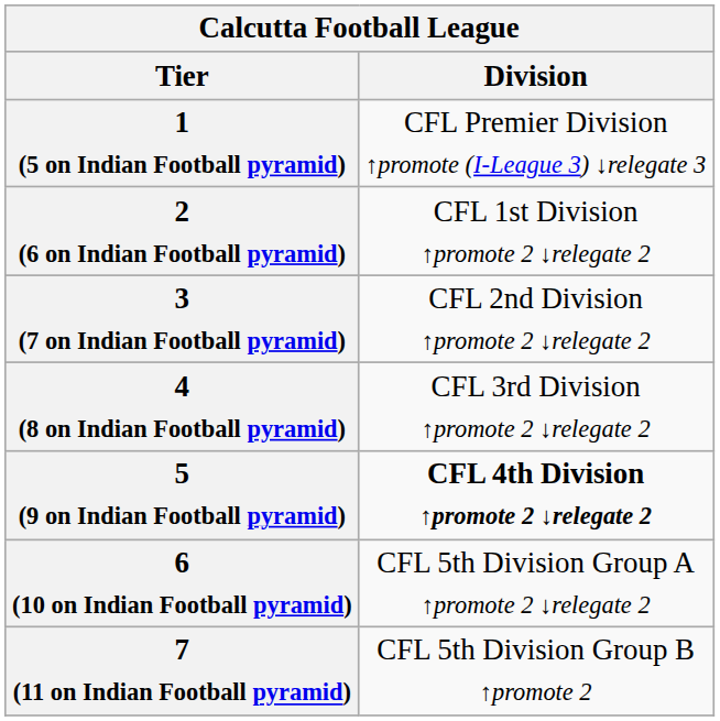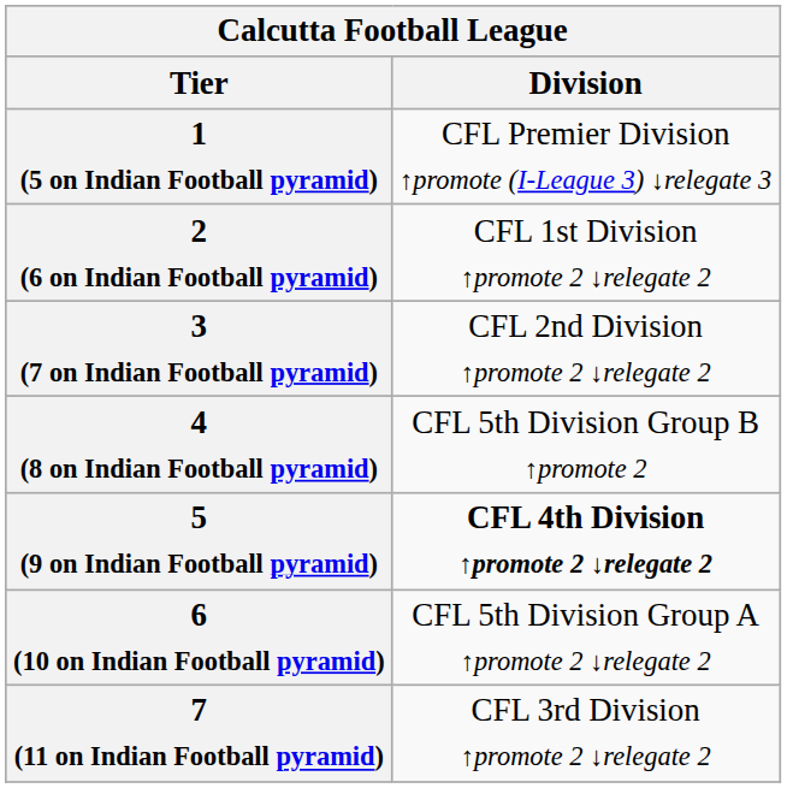4 (8 on Indian Football pyramid) | Division: CFL 3rd Division ↑promote 2 ↓relegate 2 -> CFL 5th Division Group B ↑promote 2
7 (11 on Indian Football pyramid) | Division: CFL 5th Division Group B ↑promote 2 -> CFL 3rd Division ↑promote 2 ↓relegate 2
